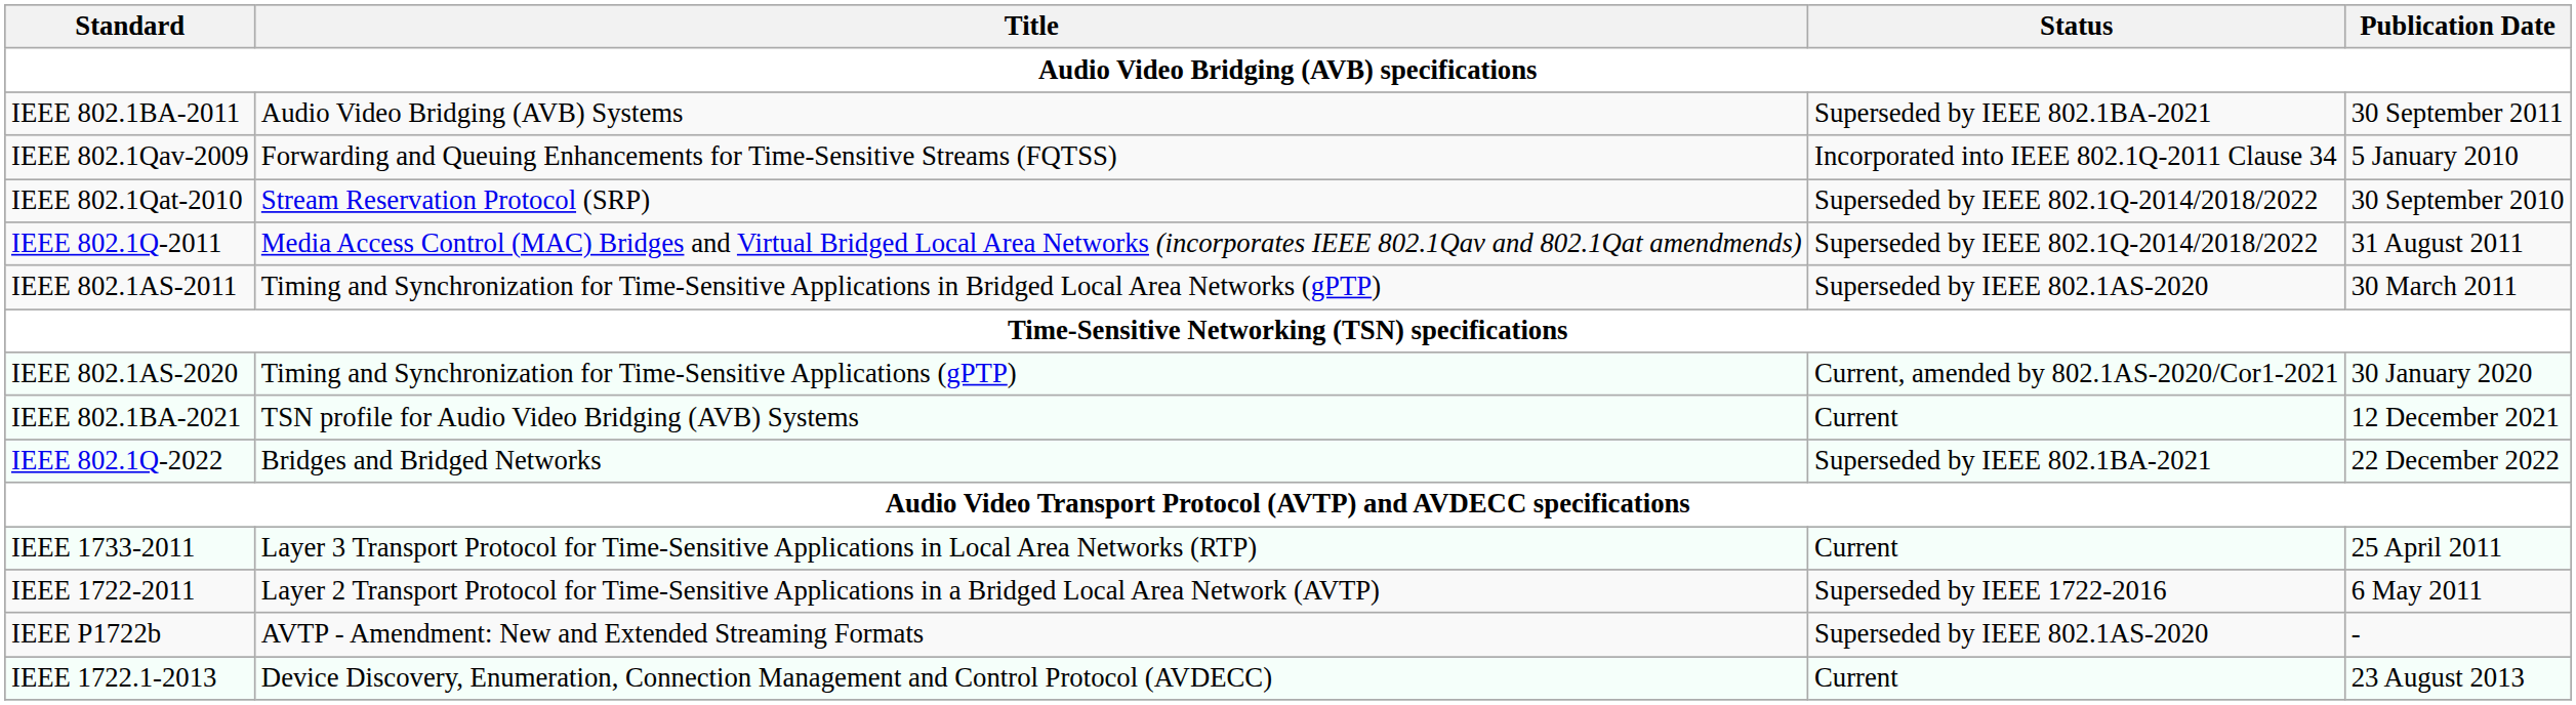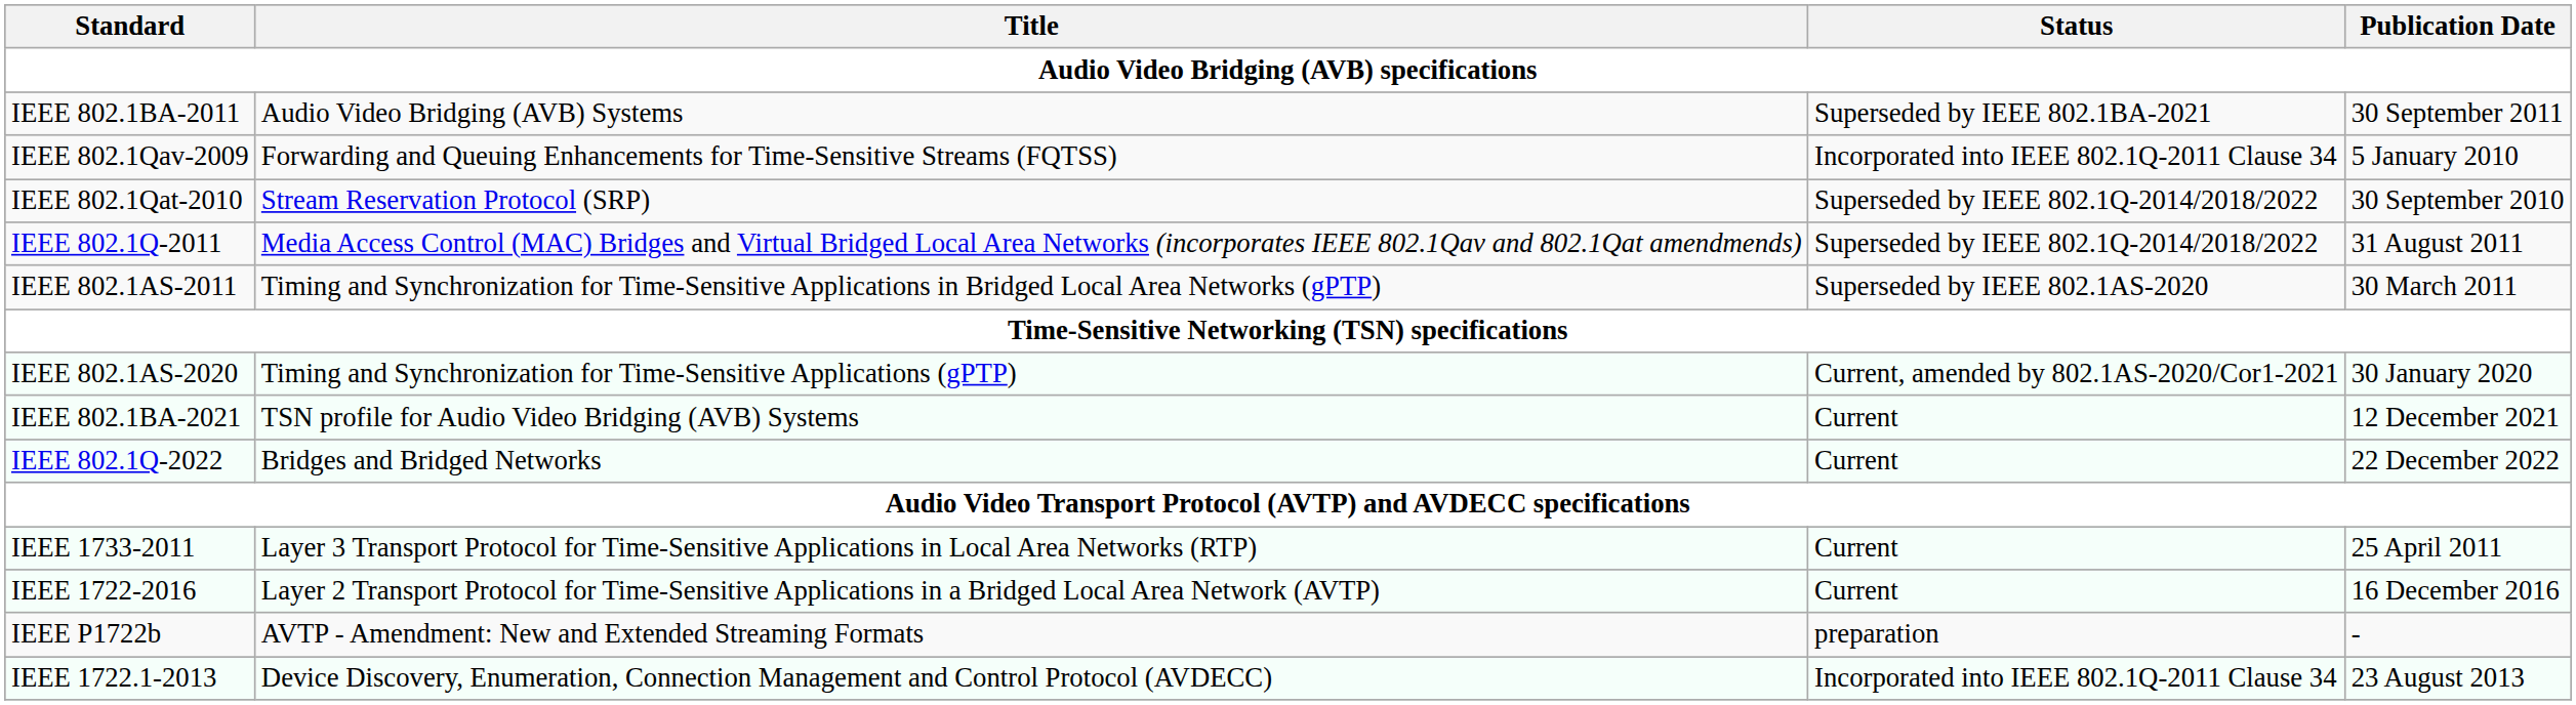IEEE 802.1Q-2022 | Status: Superseded by IEEE 802.1BA-2021 -> Current
- row: IEEE 1722-2011 | Layer 2 Transport Protocol for Time-Sensitive Applications in a Bridged Local Area Network (AVTP) | Superseded by IEEE 1722-2016 | 6 May 2011
+ row: IEEE 1722-2016 | Layer 2 Transport Protocol for Time-Sensitive Applications in a Bridged Local Area Network (AVTP) | Current | 16 December 2016
IEEE P1722b | Status: Superseded by IEEE 802.1AS-2020 -> preparation
IEEE 1722.1-2013 | Status: Current -> Incorporated into IEEE 802.1Q-2011 Clause 34
